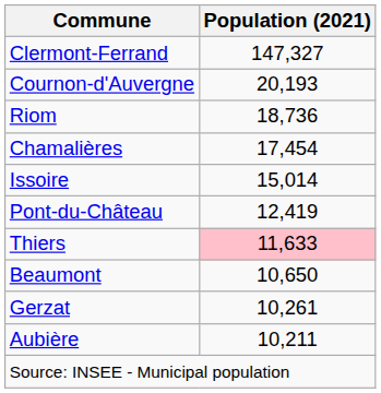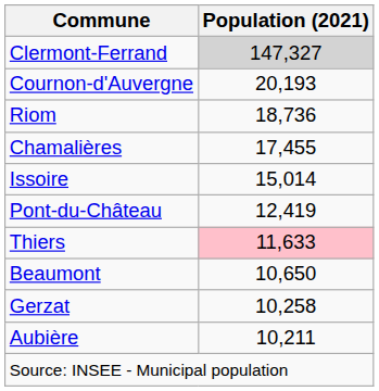Clermont-Ferrand | Population (2021): no background -> lightgrey background
Chamalières | Population (2021): 17,454 -> 17,455
Gerzat | Population (2021): 10,261 -> 10,258
